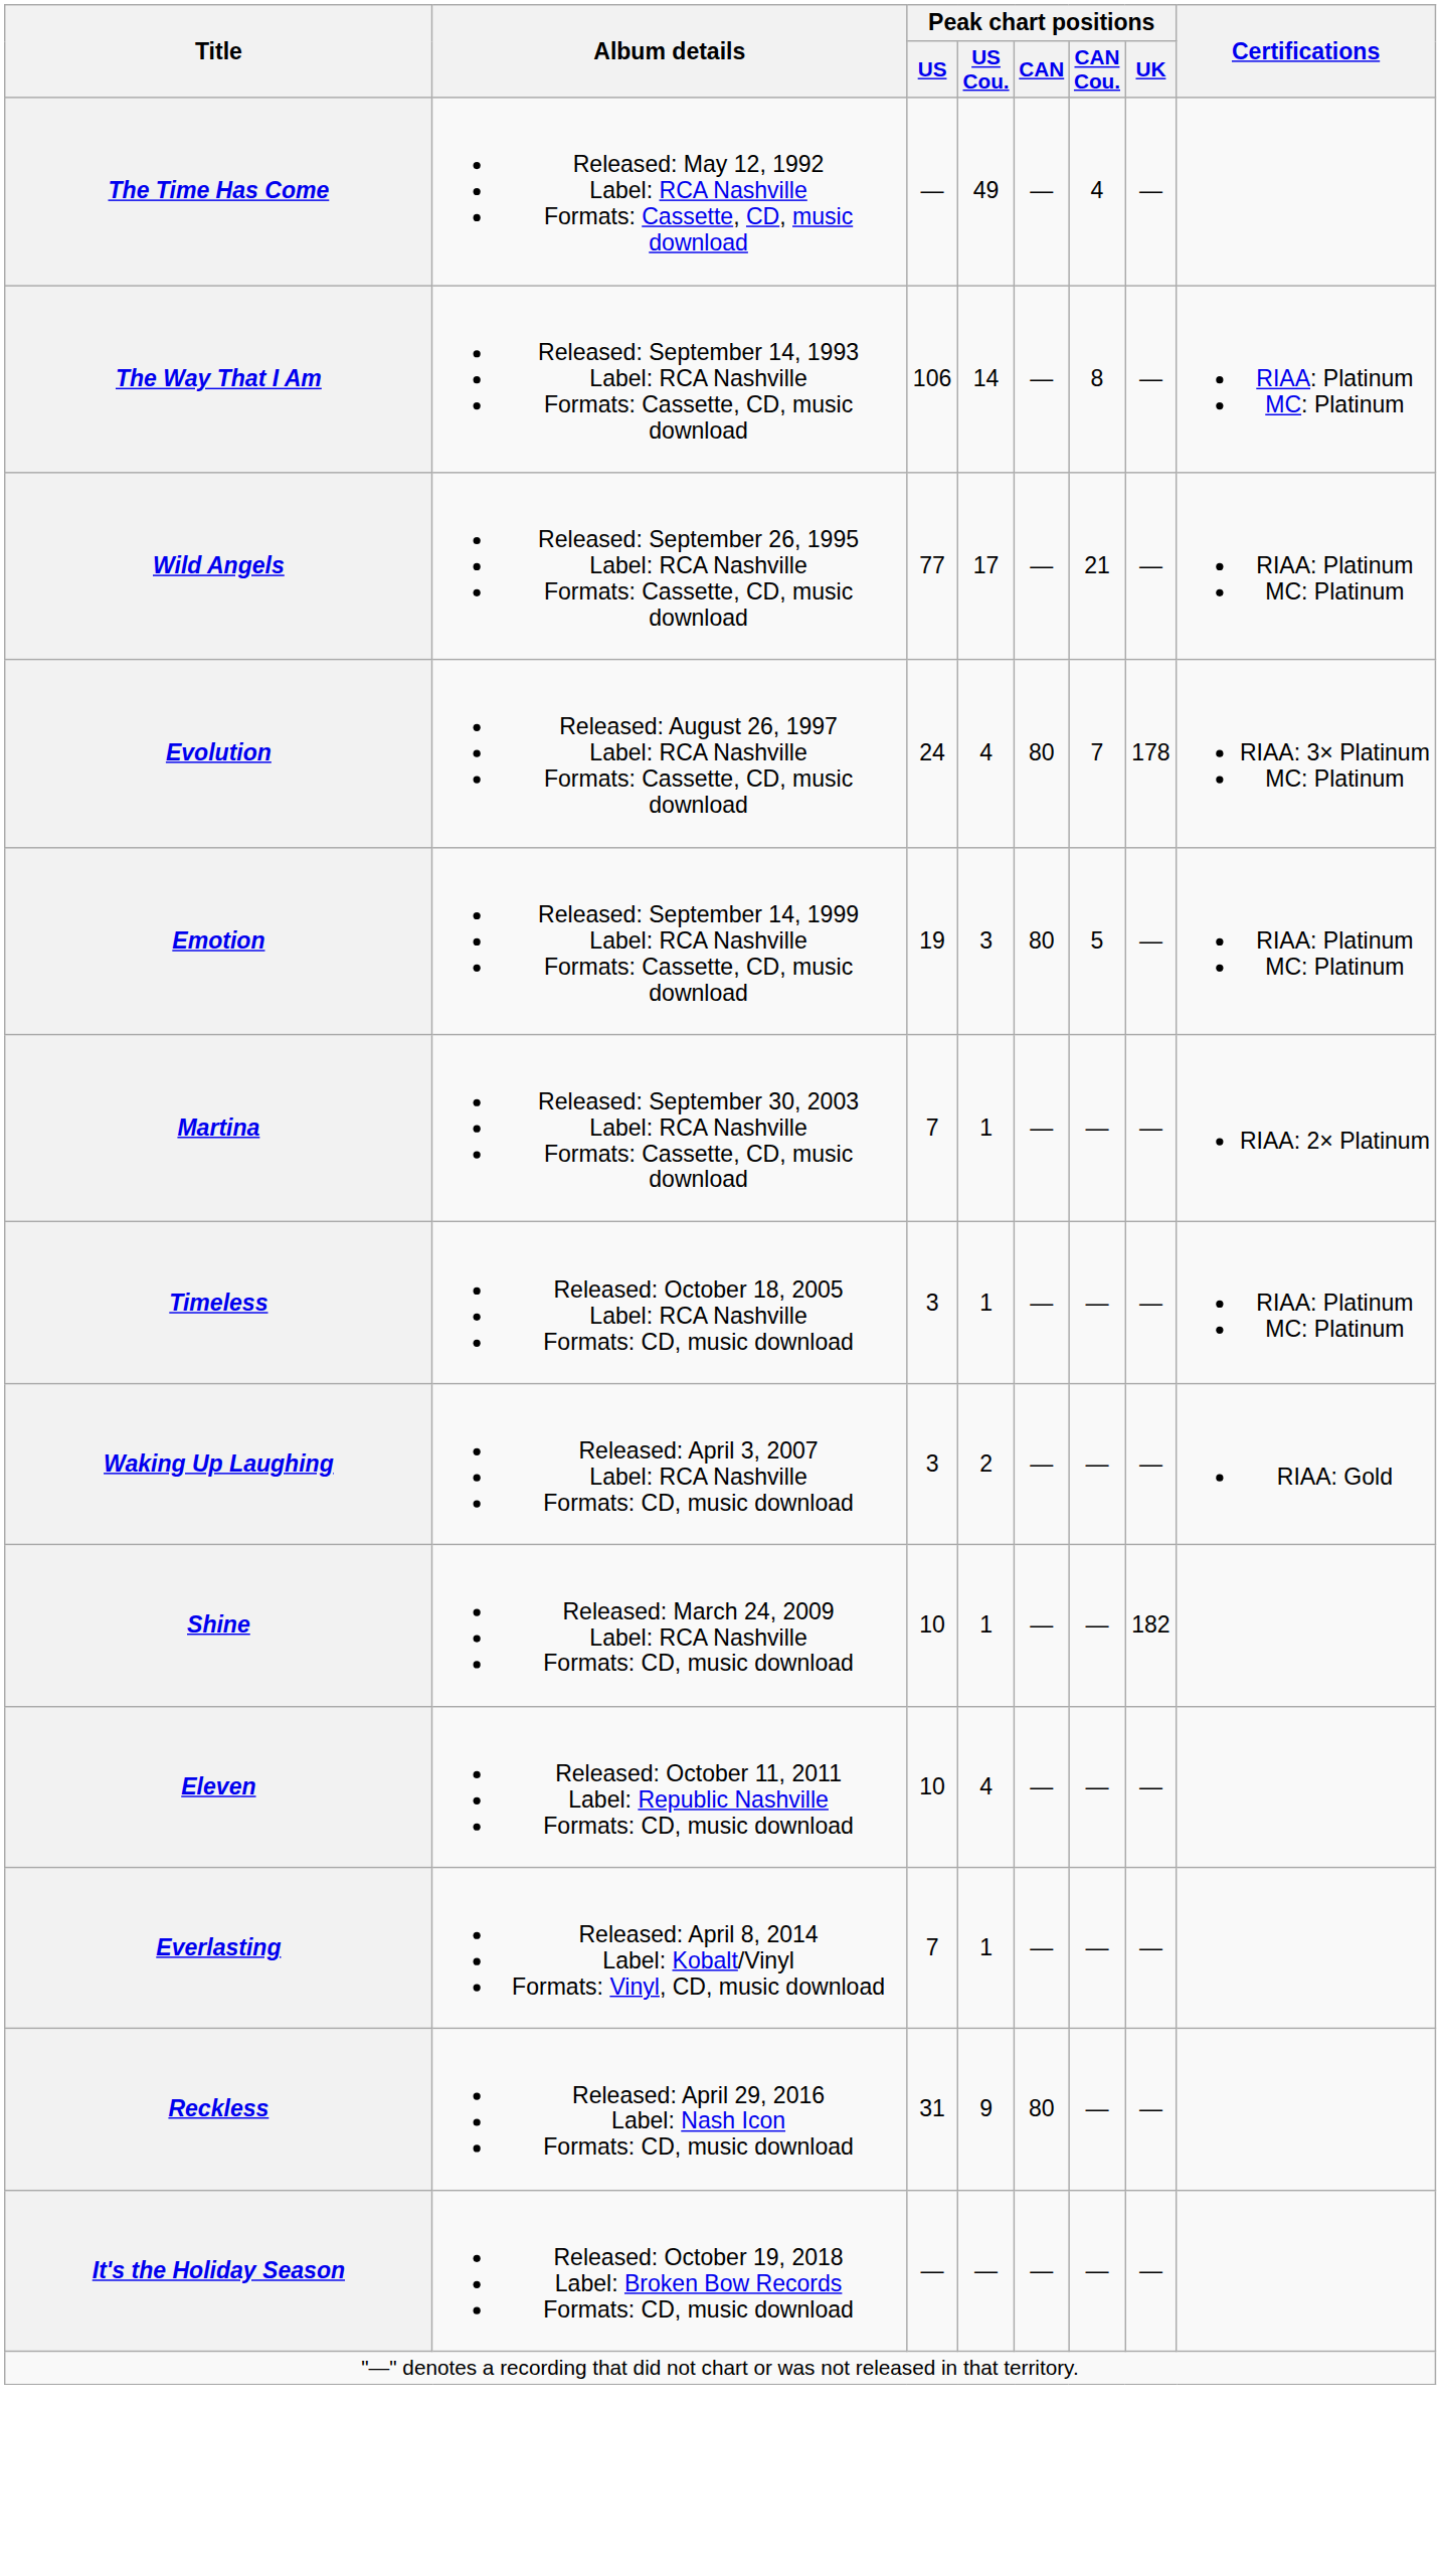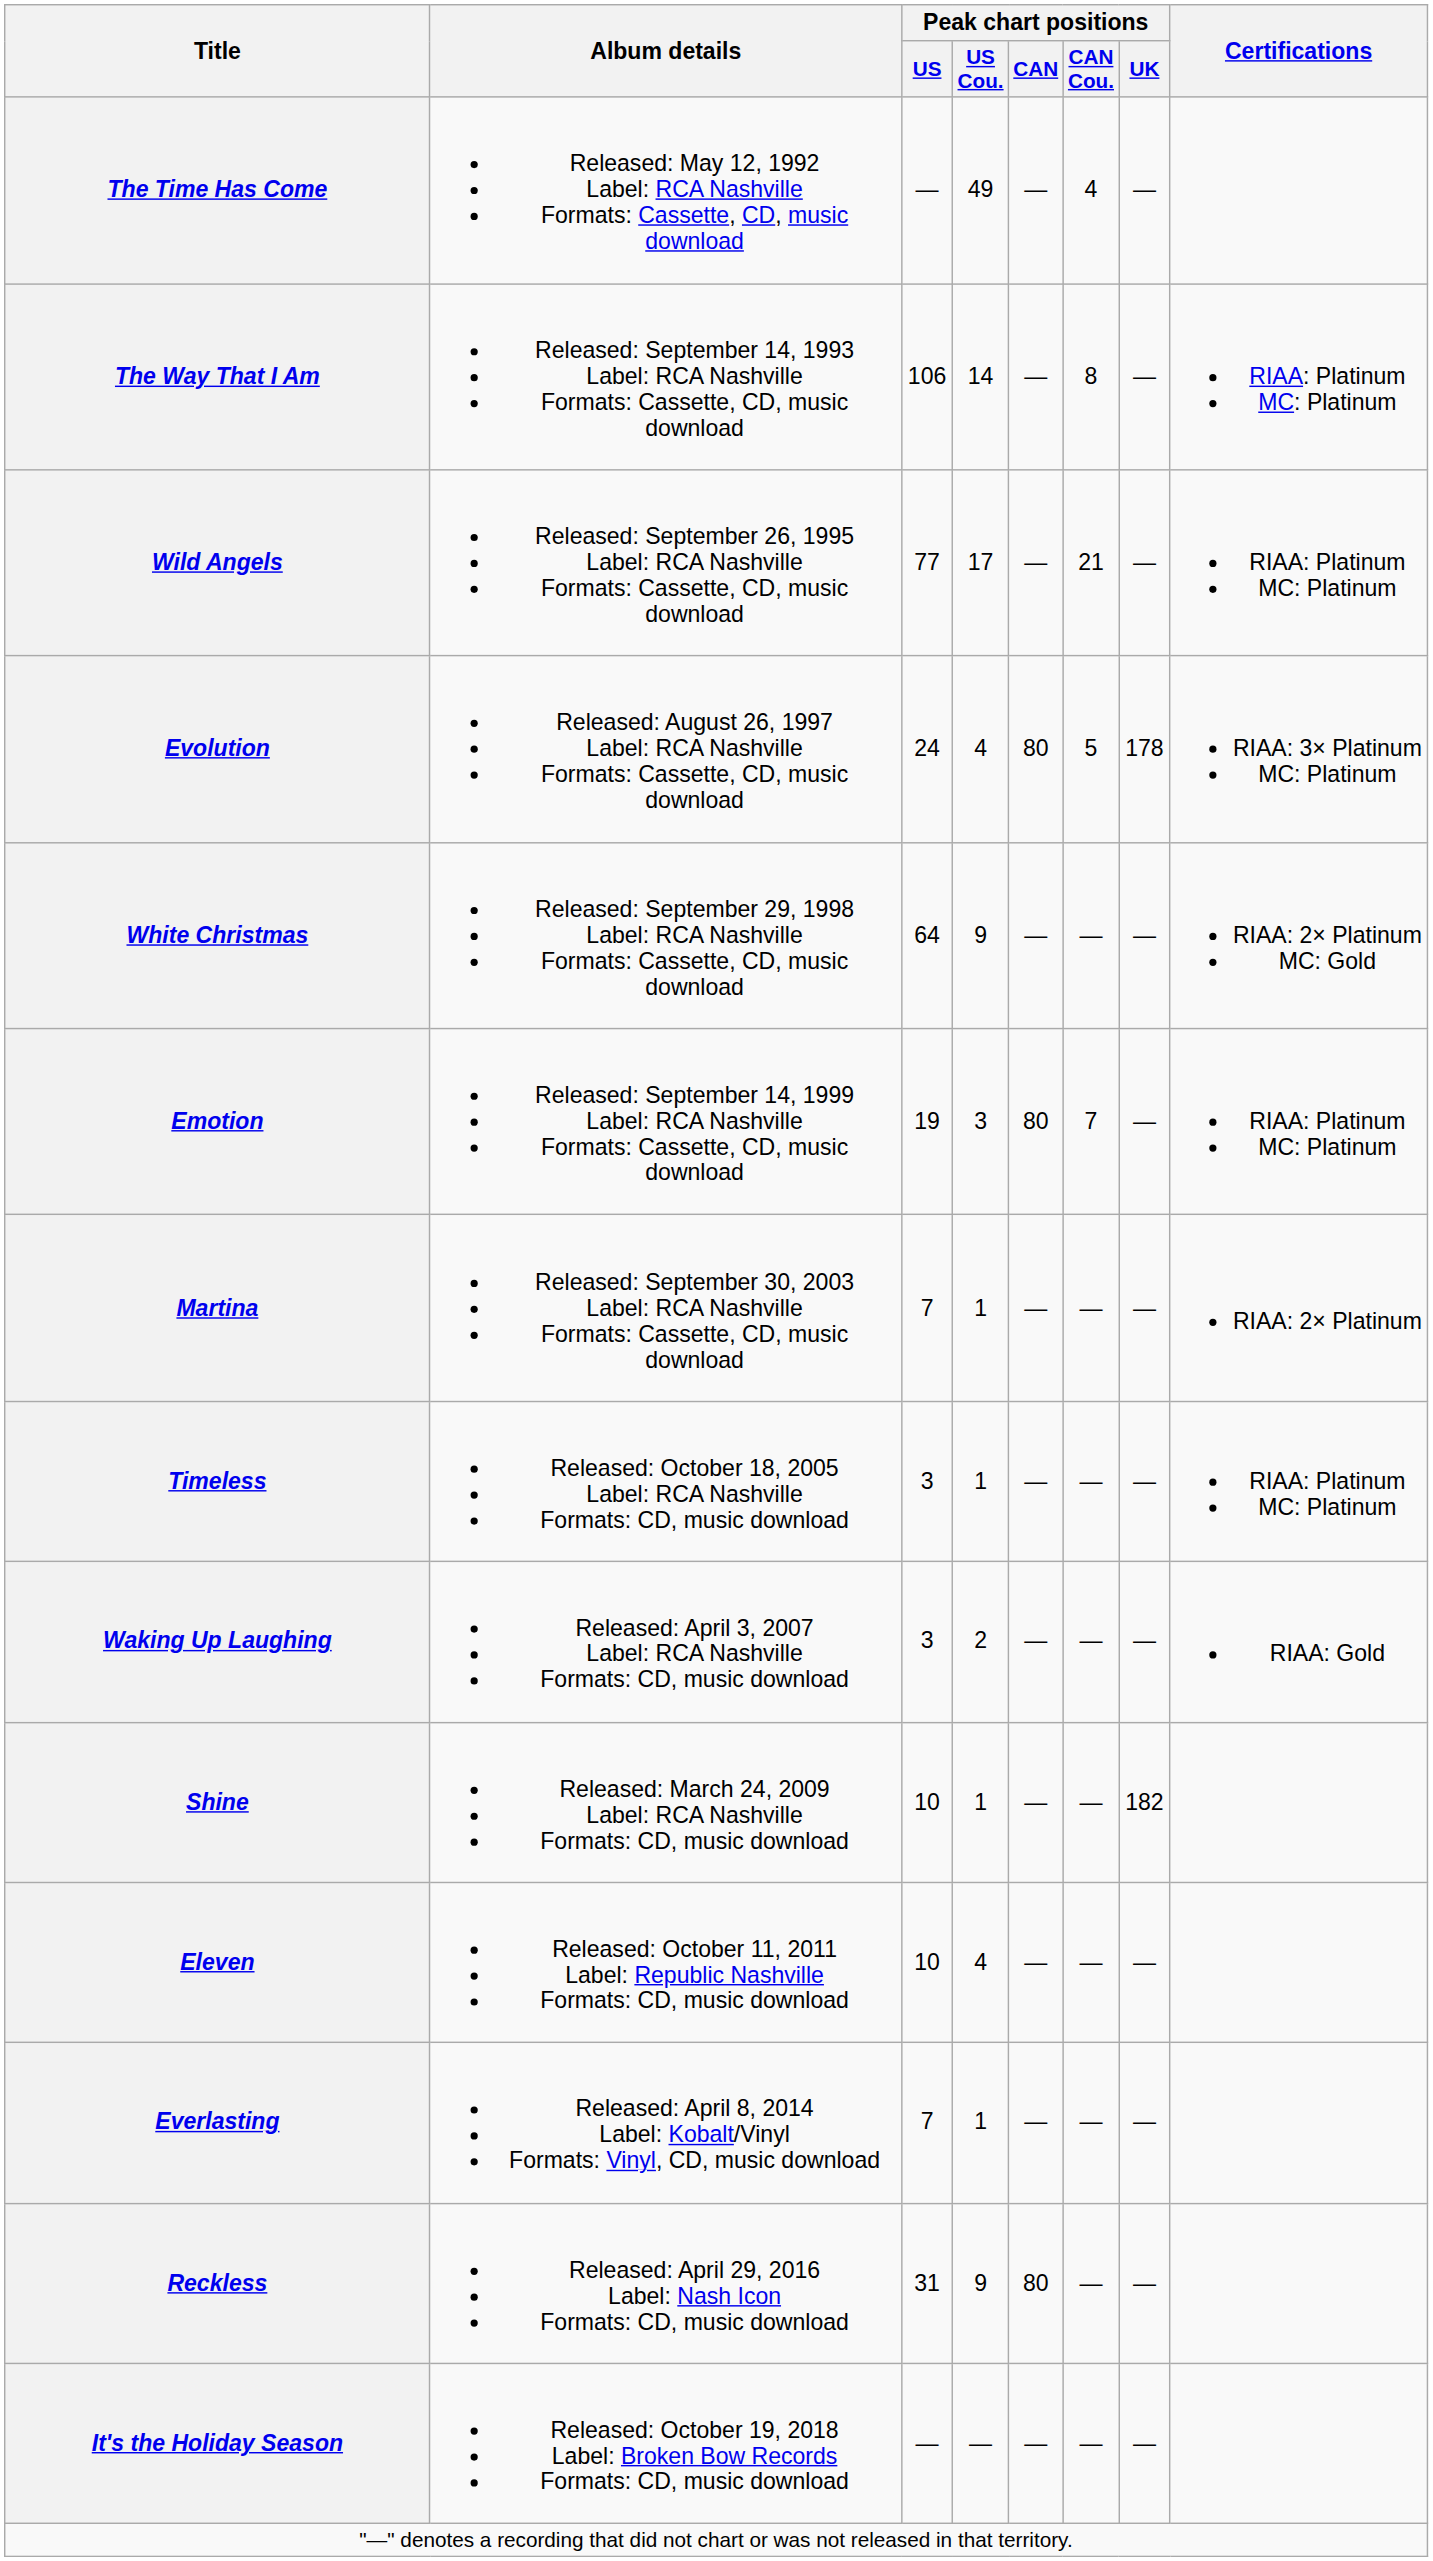Evolution | Peak chart positions / CAN Cou.: 7 -> 5
+ row: White Christmas | Released: September 29, 1998 Label: RCA Nashville Formats: Cassette, CD, music download | 64 | 9 | — | — | — | RIAA: 2× Platinum MC: Gold
Emotion | Peak chart positions / CAN Cou.: 5 -> 7
